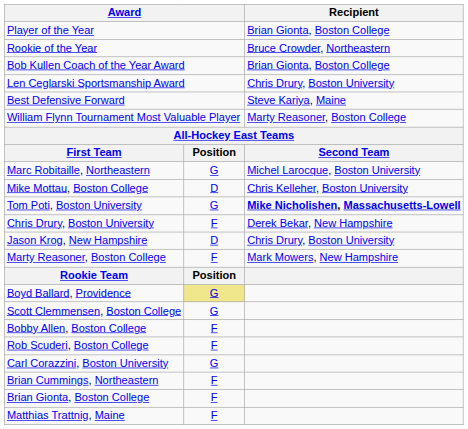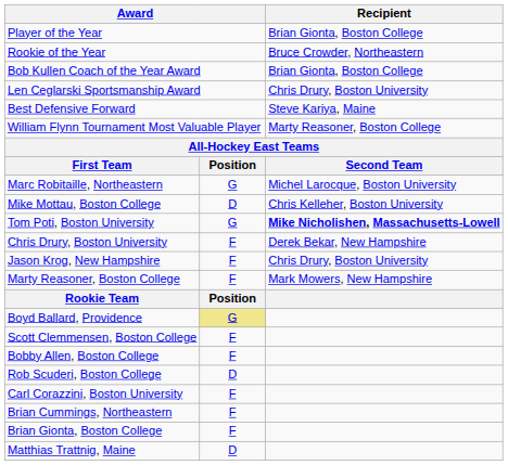Jason Krog, New Hampshire | column 2: D -> F
Scott Clemmensen, Boston College | column 2: G -> F
Rob Scuderi, Boston College | column 2: F -> D
Carl Corazzini, Boston University | column 2: G -> F
Matthias Trattnig, Maine | column 2: F -> D
